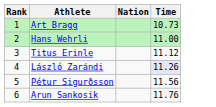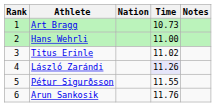+ column: Notes
Titus Erinle | Time: 11.12 -> 11.02
Pétur Sigurðsson | Time: 11.56 -> 11.55
